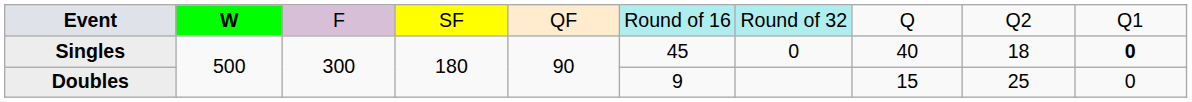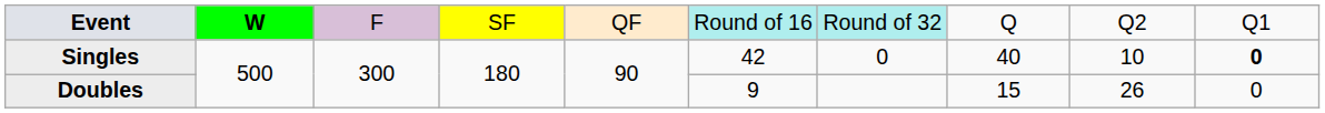Singles | column 6: 45 -> 42
Singles | column 9: 18 -> 10
Doubles | column 9: 25 -> 26
